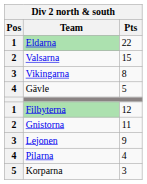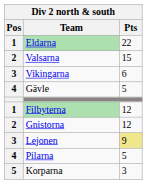Vikingarna | Pts: 8 -> 6
Gnistorna | Pts: 11 -> 12
Lejonen | Pts: no background -> khaki background
Pilarna | Pts: 4 -> 5
